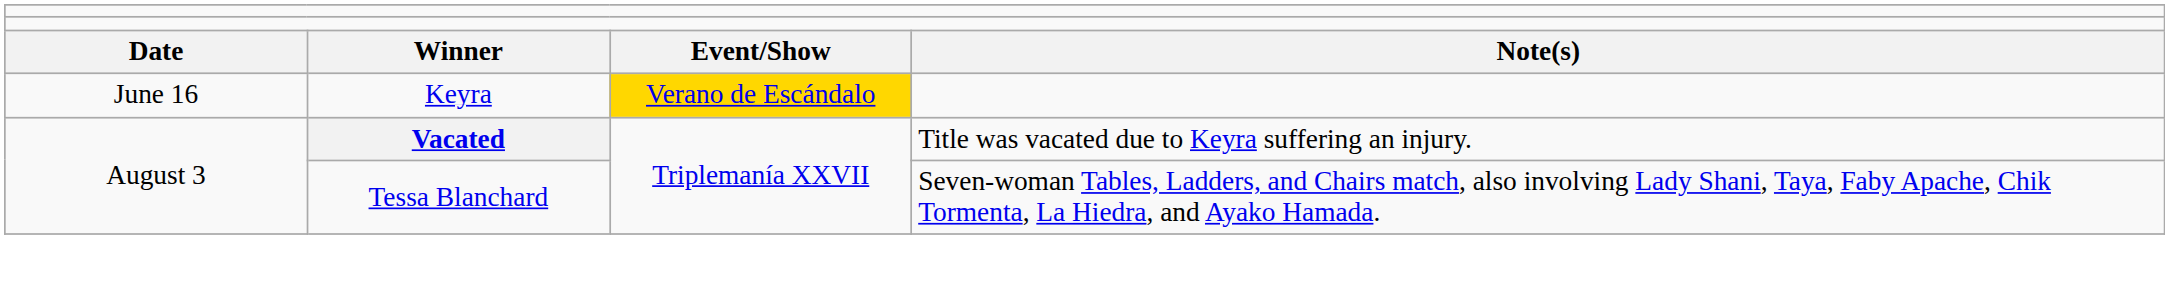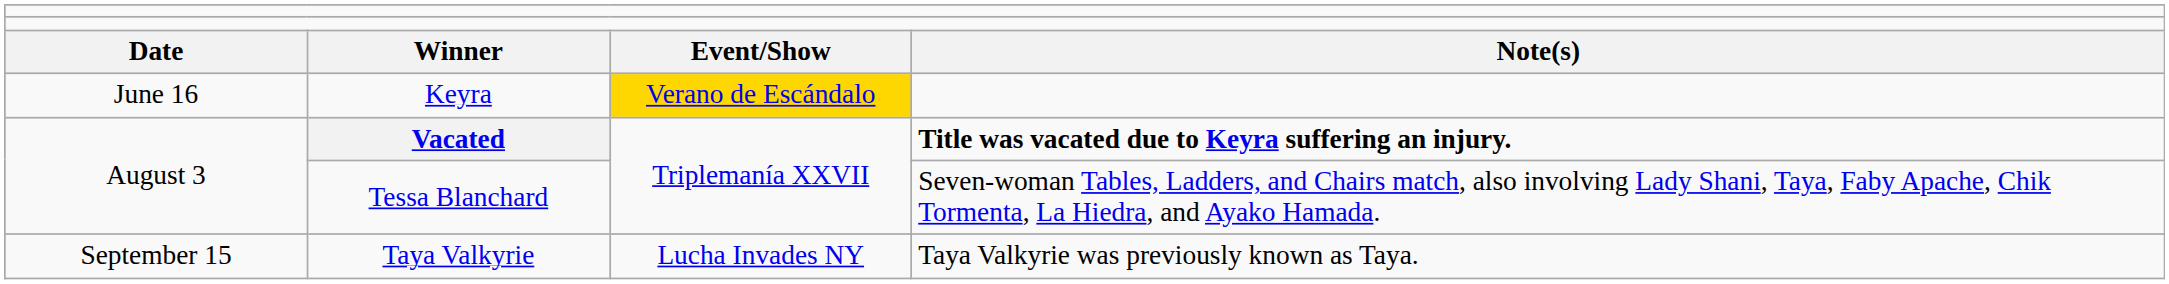Vacated | column 4: normal -> bold
+ row: September 15 | Taya Valkyrie | Lucha Invades NY | Taya Valkyrie was previously known as Taya.
